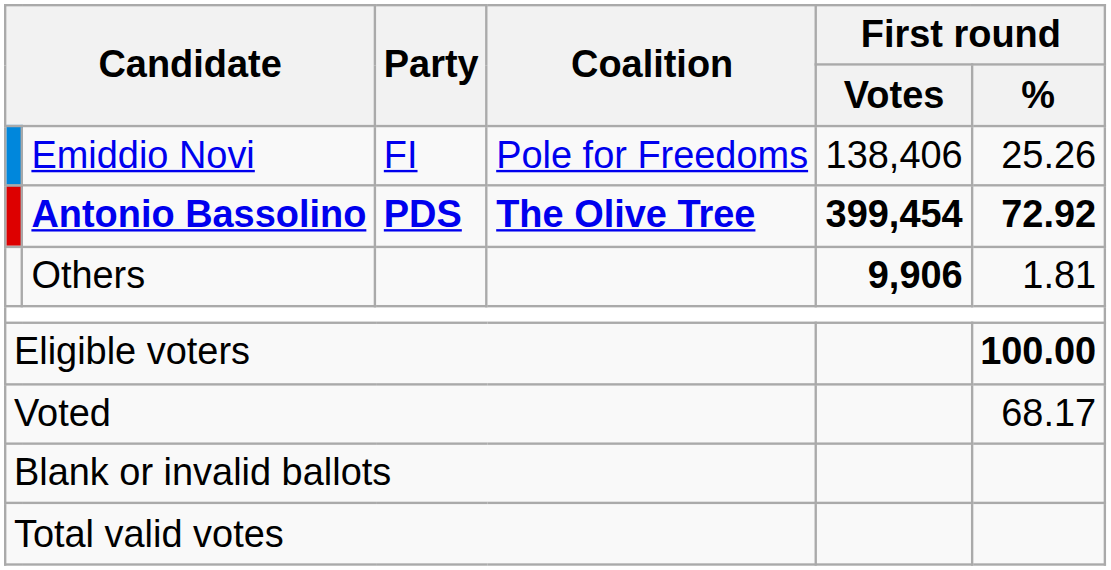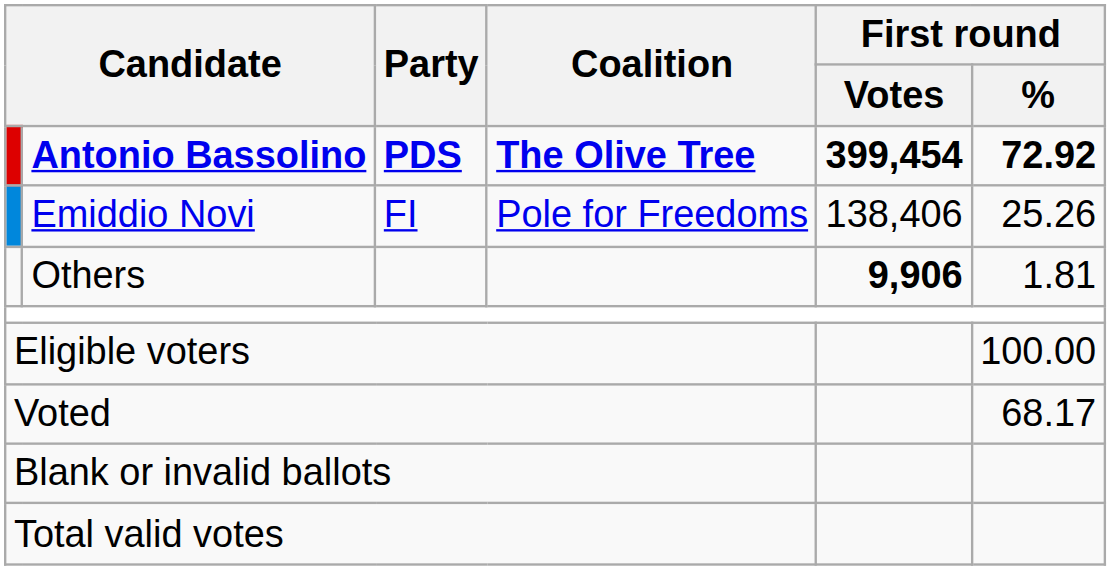rows swapped: Antonio Bassolino <-> Emiddio Novi
Eligible voters | First round / %: bold -> normal
